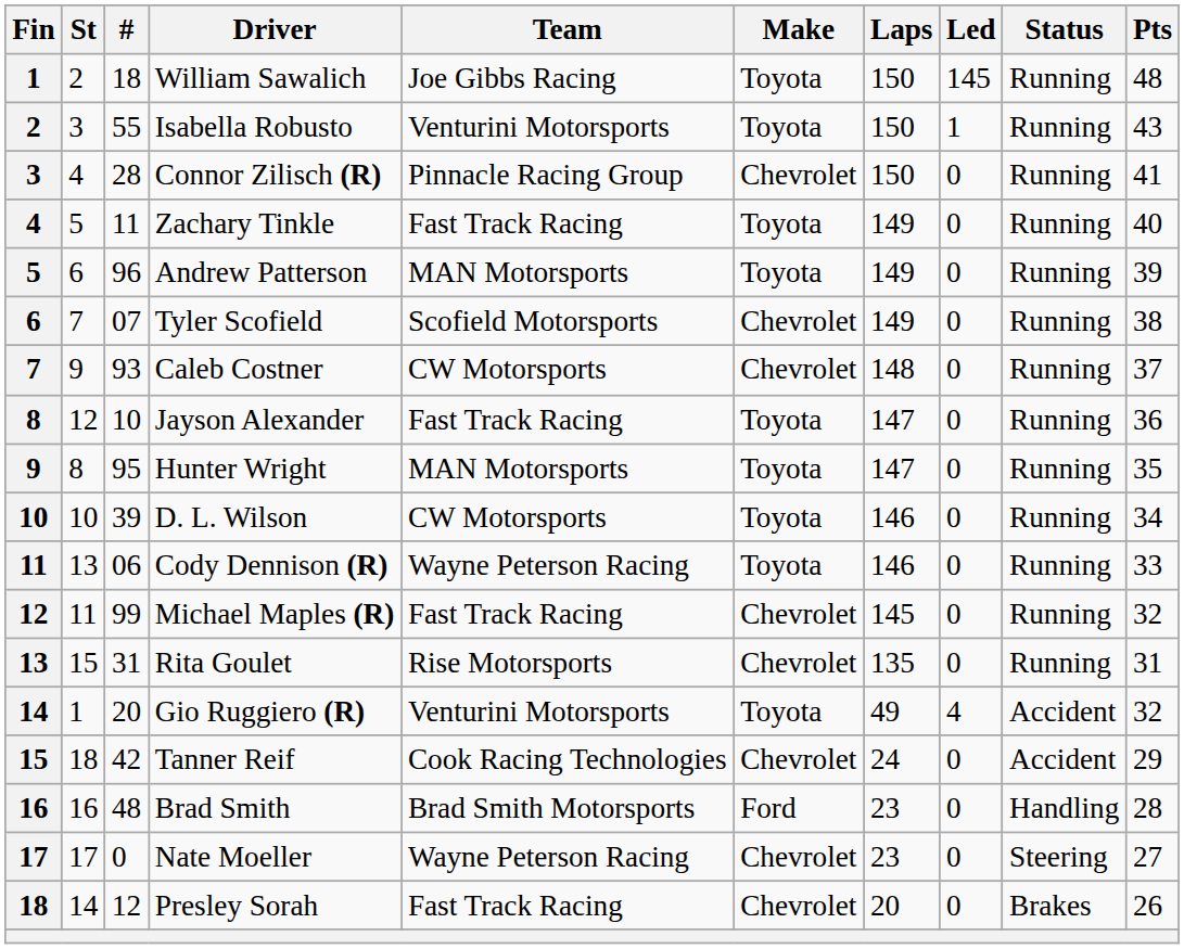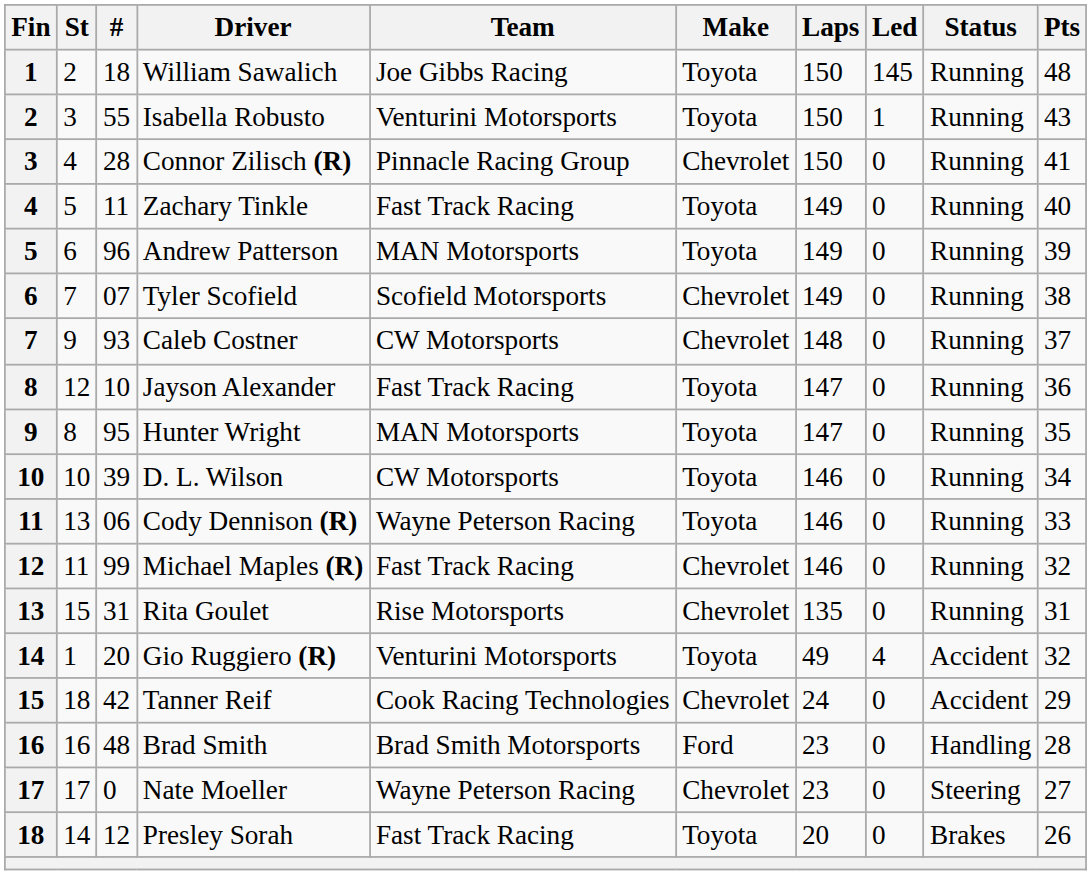Michael Maples (R) | Laps: 145 -> 146
Presley Sorah | Make: Chevrolet -> Toyota
